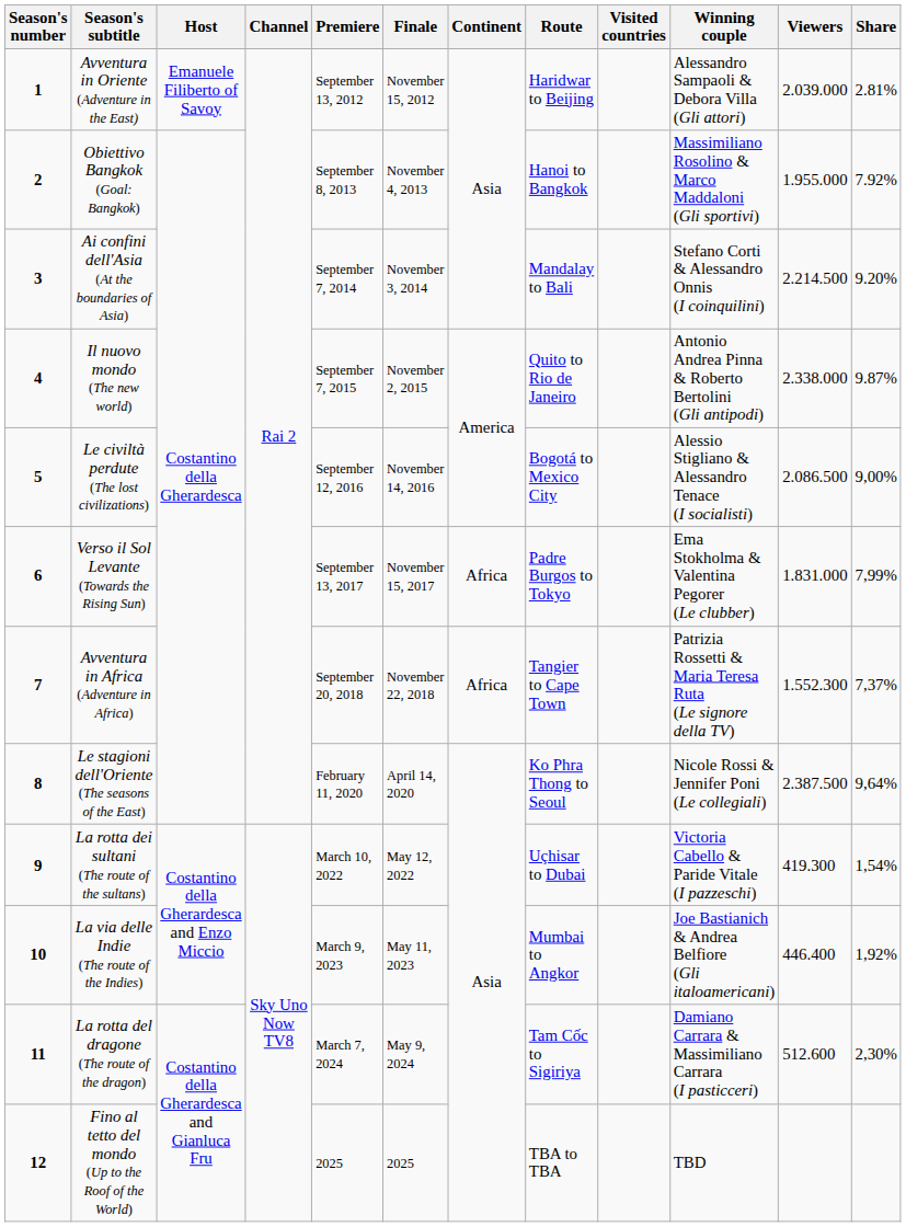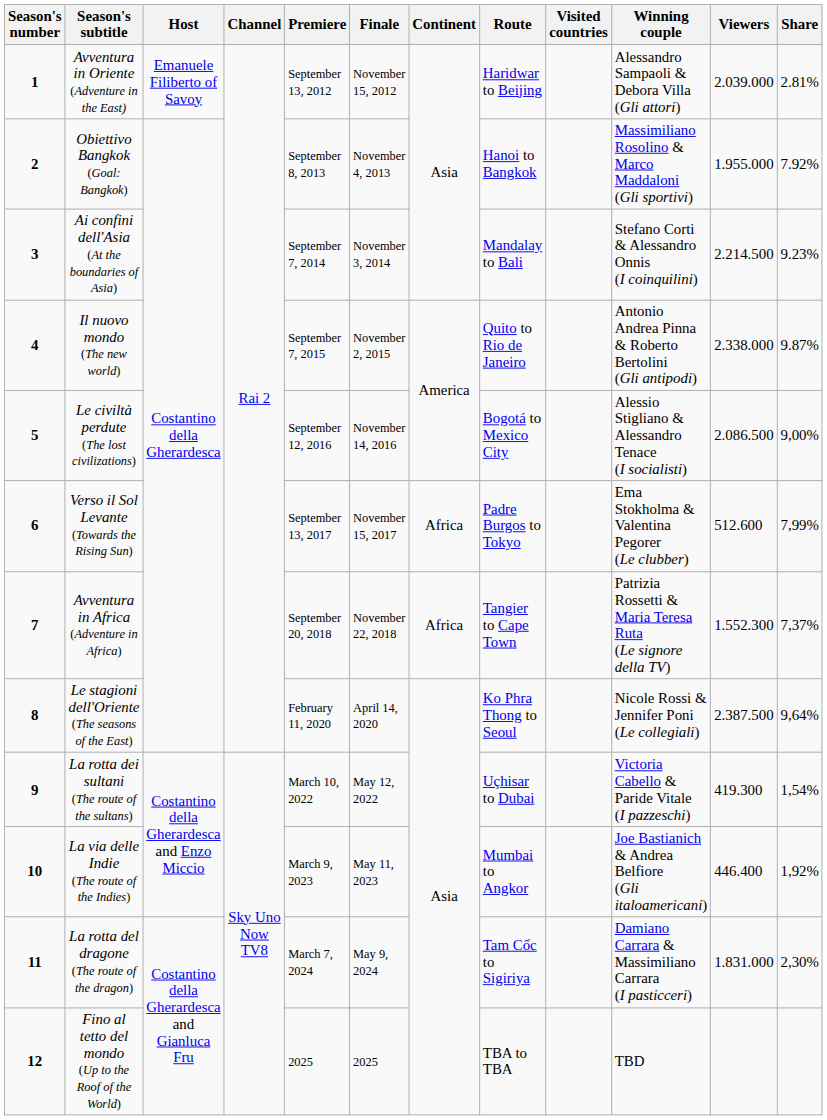Ai confini dell'Asia (At the boundaries of Asia) | Share: 9.20% -> 9.23%
Verso il Sol Levante (Towards the Rising Sun) | Viewers: 1.831.000 -> 512.600
La rotta del dragone (The route of the dragon) | Viewers: 512.600 -> 1.831.000
